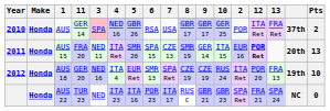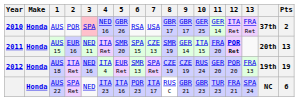columns swapped: 2 <-> 11
AUS 18 | Pts: 10 -> 19
AUS 22 | Pts: 0 -> 6
